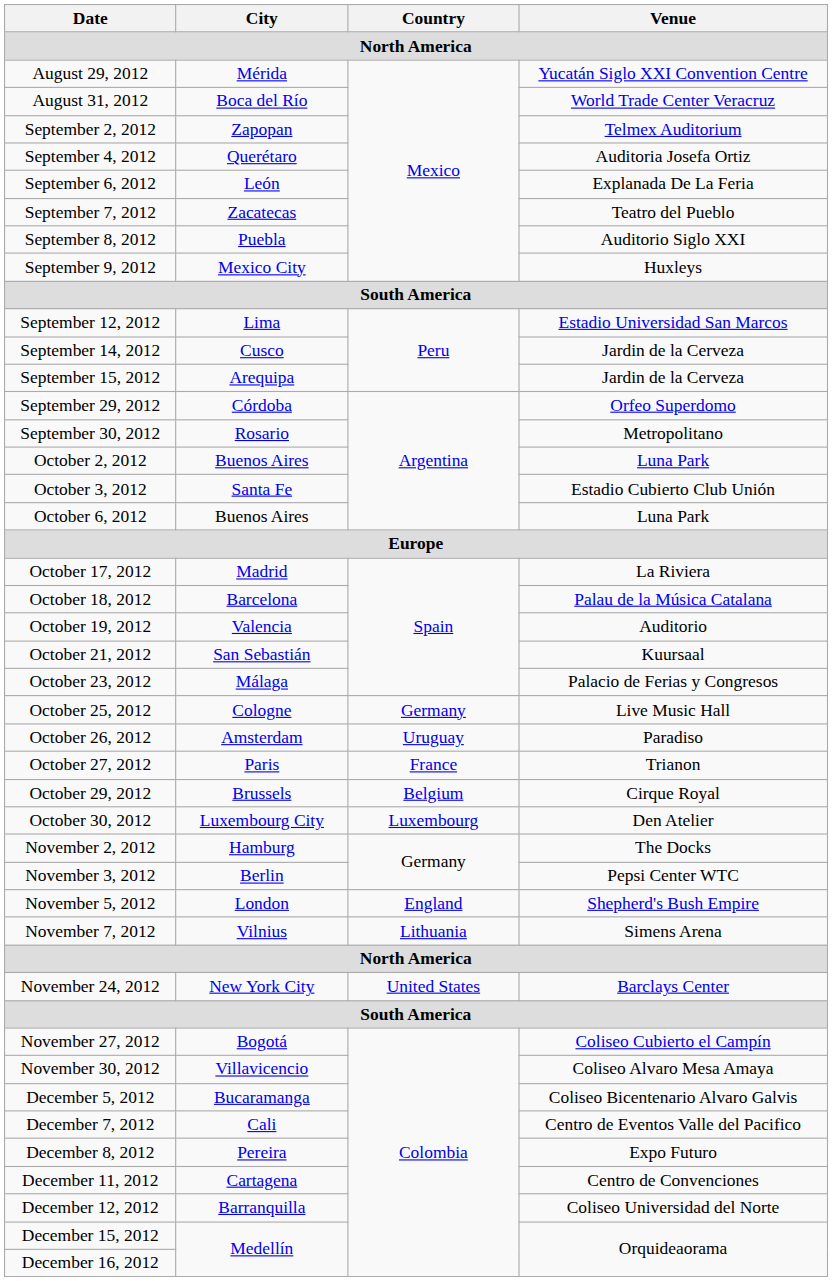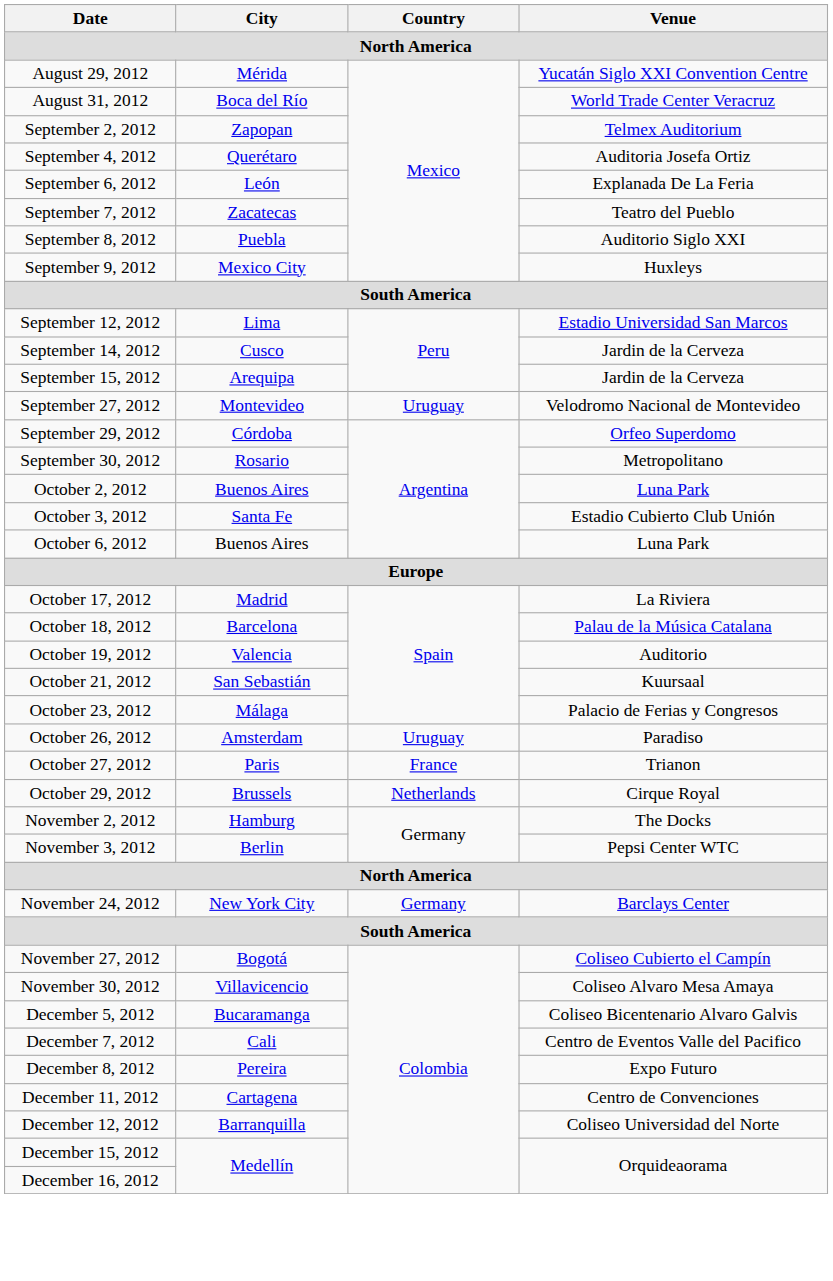+ row: September 27, 2012 | Montevideo | Uruguay | Velodromo Nacional de Montevideo
- row: October 25, 2012 | Cologne | Germany | Live Music Hall
October 29, 2012 | Country: Belgium -> Netherlands
- row: October 30, 2012 | Luxembourg City | Luxembourg | Den Atelier
- row: November 5, 2012 | London | England | Shepherd's Bush Empire
- row: November 7, 2012 | Vilnius | Lithuania | Simens Arena
November 24, 2012 | Country: United States -> Germany
